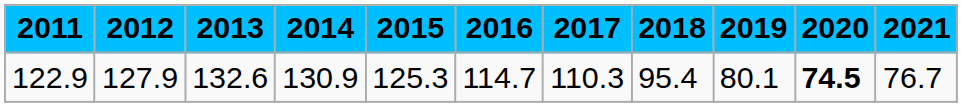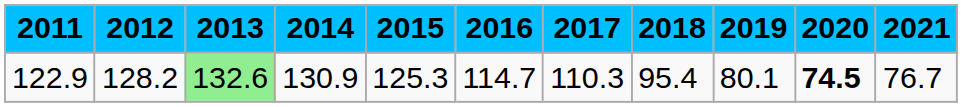122.9 | 2012: 127.9 -> 128.2
122.9 | 2013: no background -> lightgreen background
